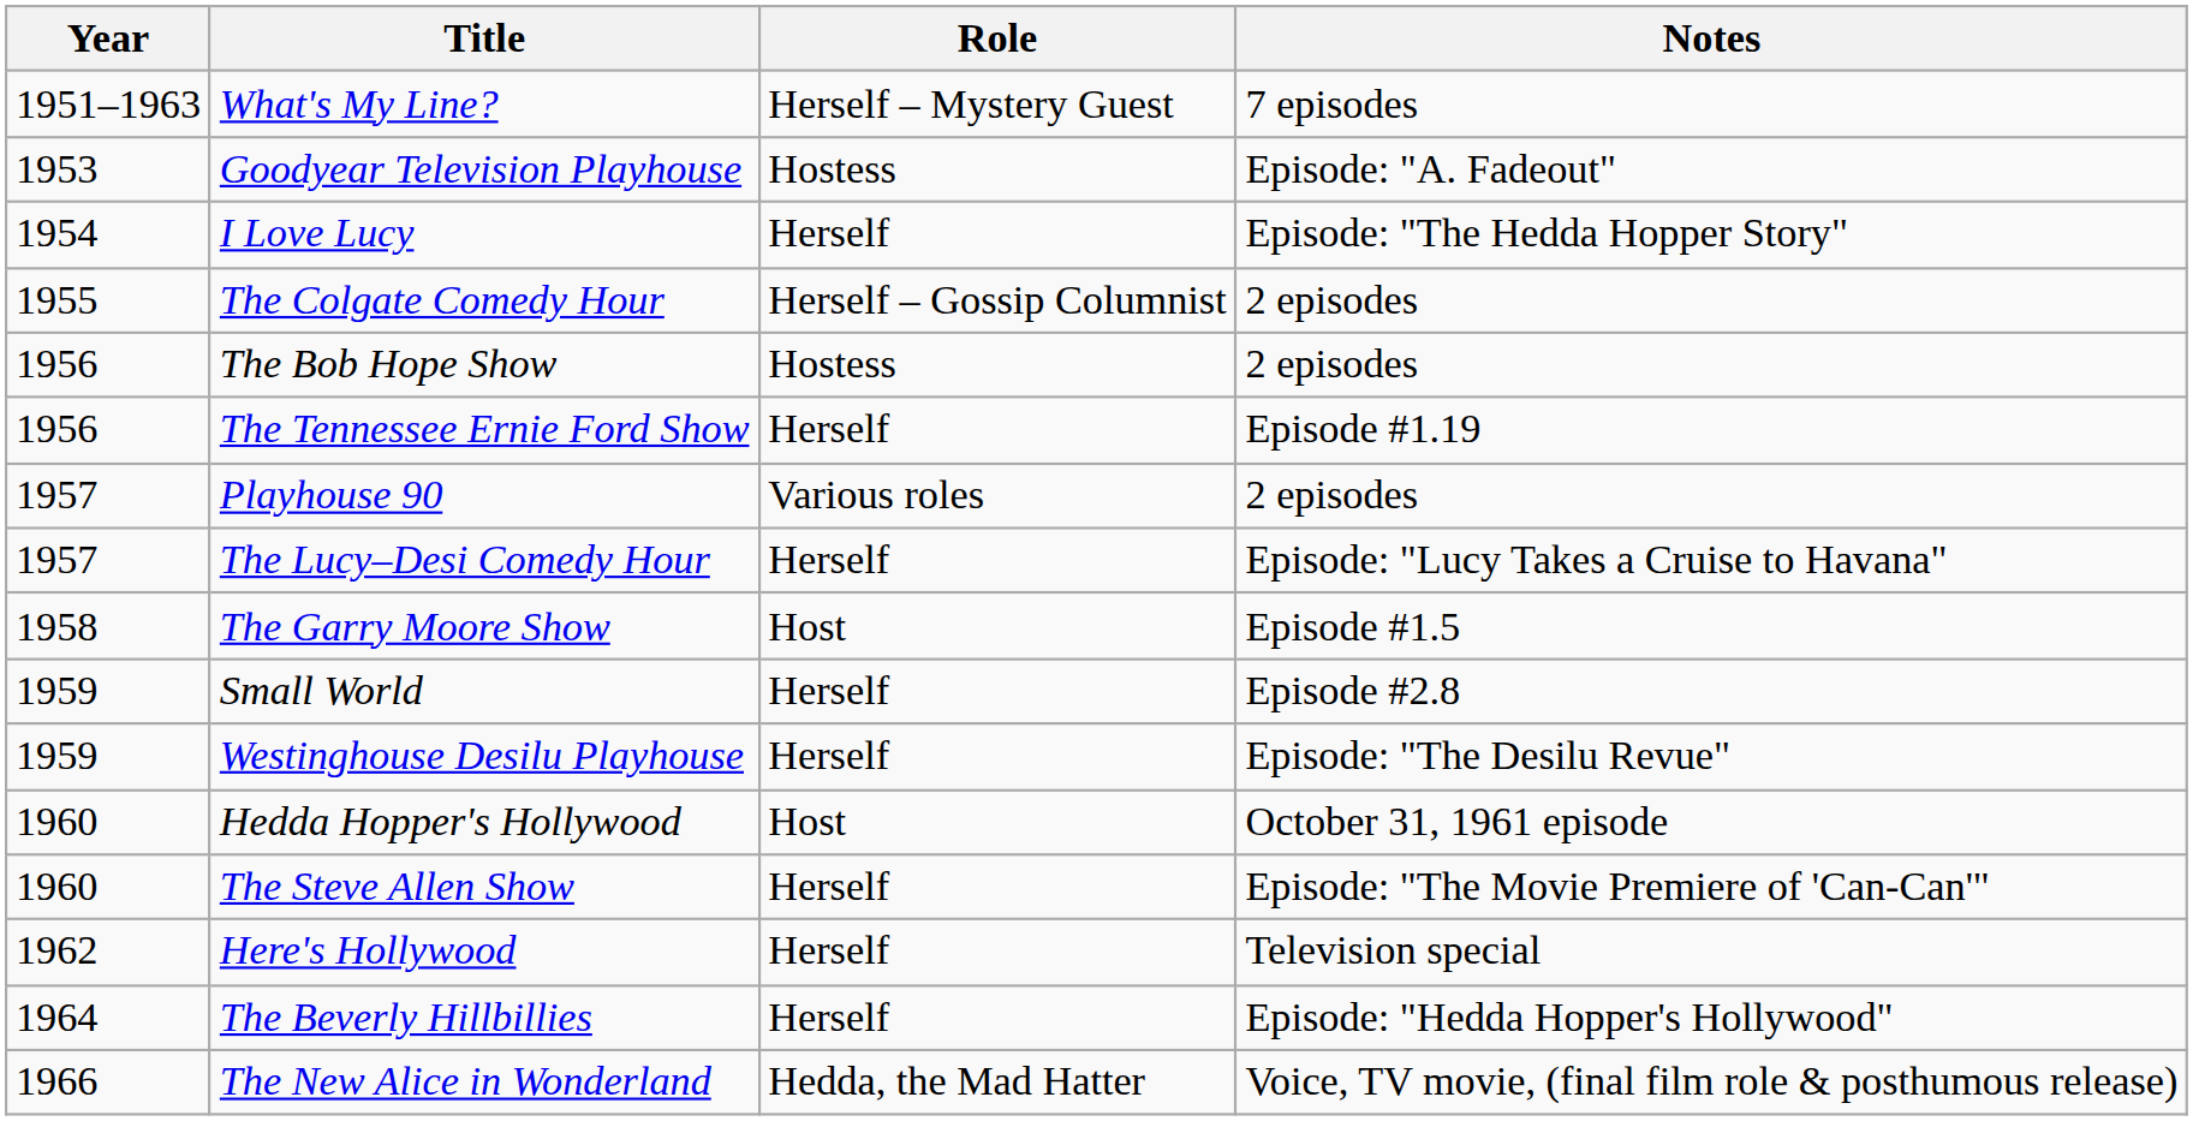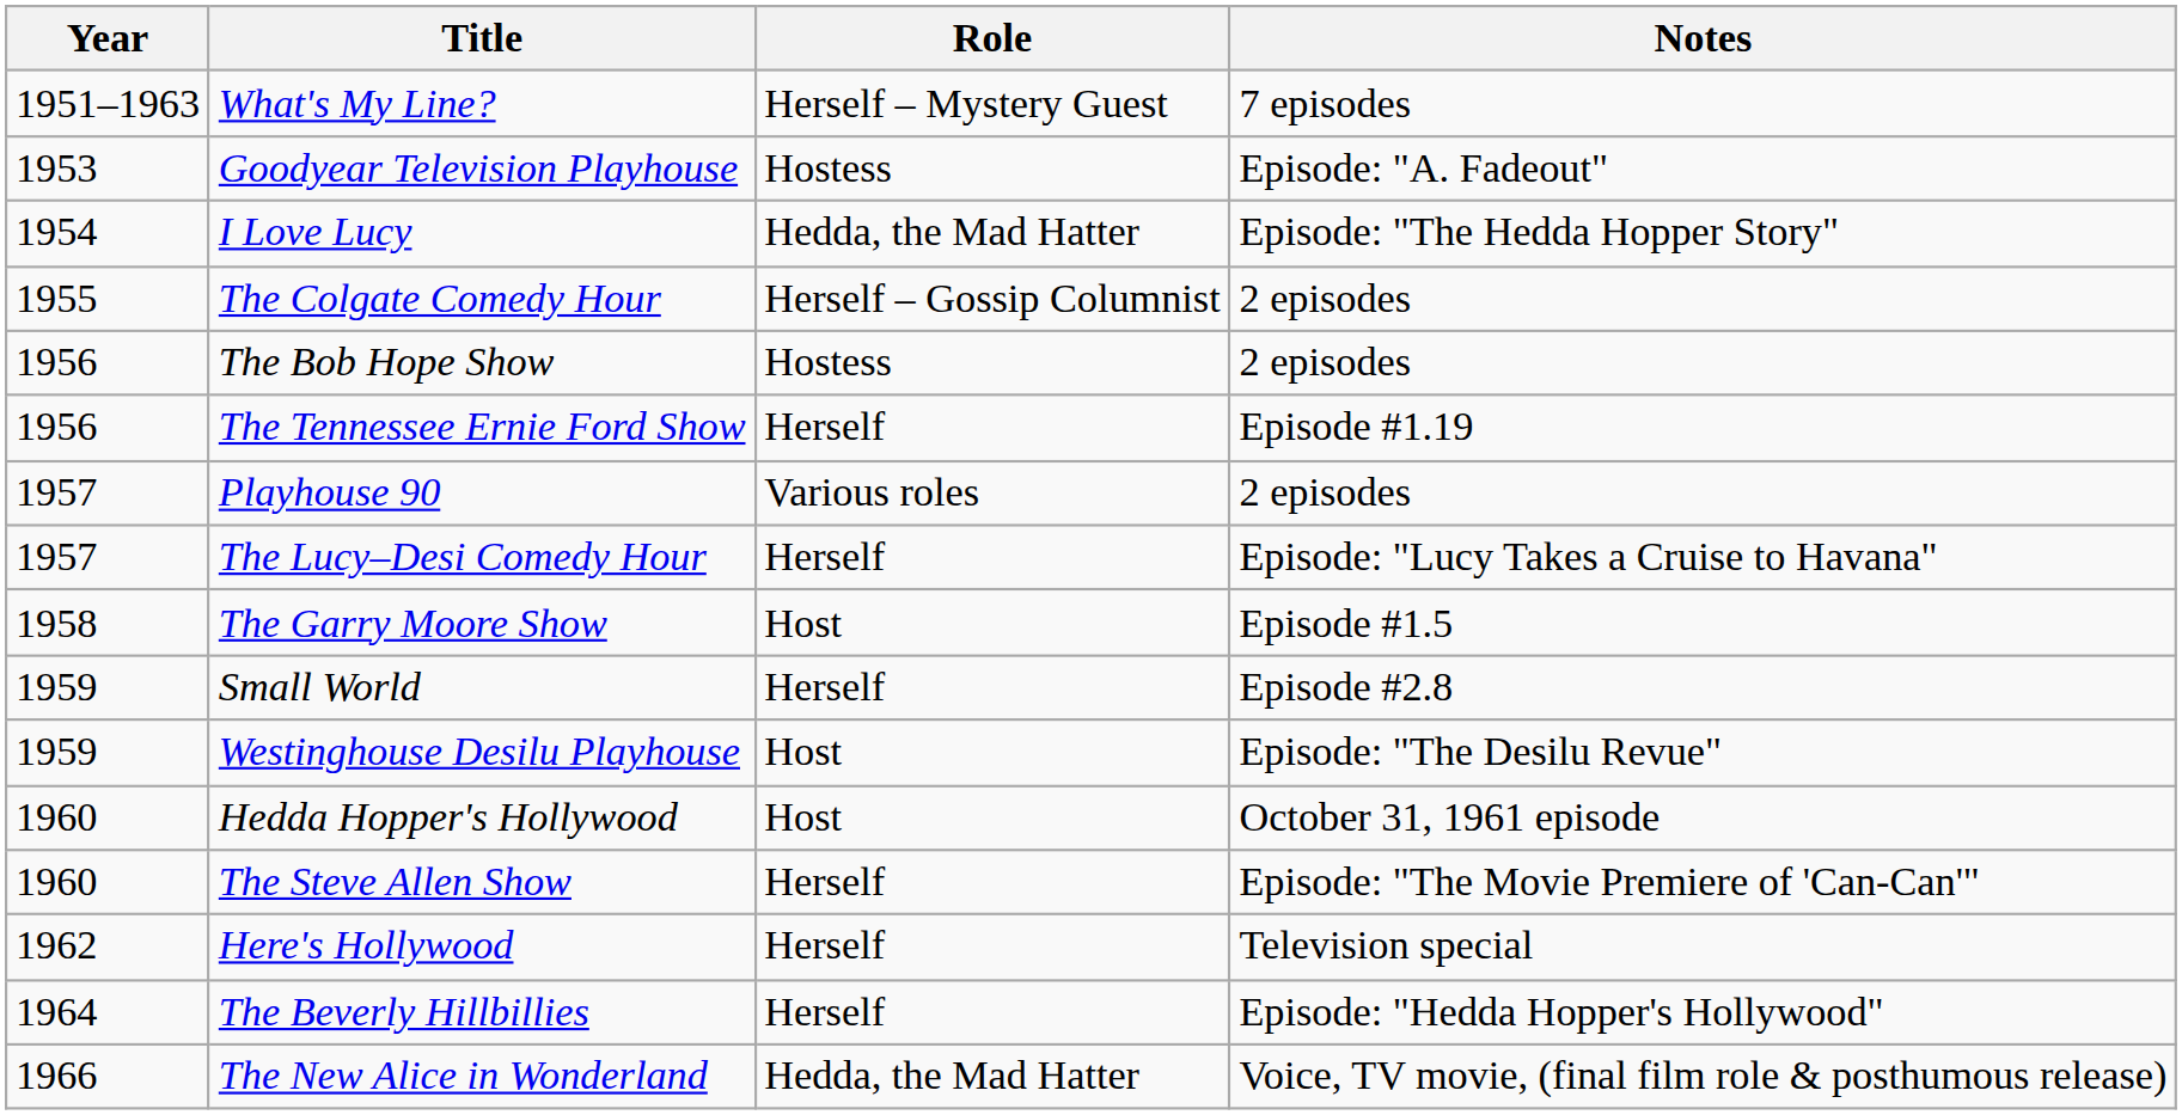I Love Lucy | Role: Herself -> Hedda, the Mad Hatter
Westinghouse Desilu Playhouse | Role: Herself -> Host
